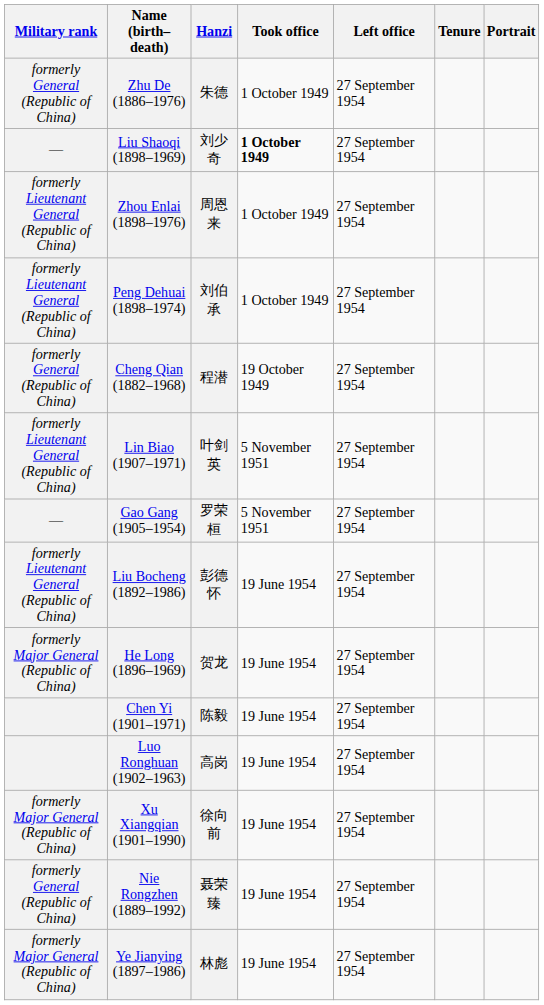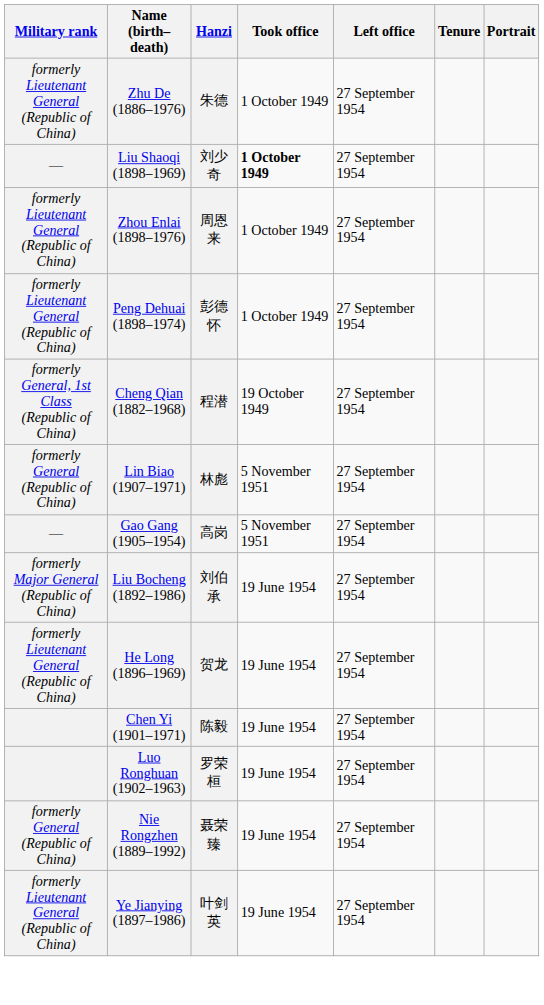Zhu De (1886–1976) | Military rank: formerly General (Republic of China) -> formerly Lieutenant General (Republic of China)
Peng Dehuai (1898–1974) | Hanzi: 刘伯承 -> 彭德怀
Cheng Qian (1882–1968) | Military rank: formerly General (Republic of China) -> formerly General, 1st Class (Republic of China)
Lin Biao (1907–1971) | Military rank: formerly Lieutenant General (Republic of China) -> formerly General (Republic of China)
Lin Biao (1907–1971) | Hanzi: 叶剑英 -> 林彪
Gao Gang (1905–1954) | Hanzi: 罗荣桓 -> 高岗
Liu Bocheng (1892–1986) | Military rank: formerly Lieutenant General (Republic of China) -> formerly Major General (Republic of China)
Liu Bocheng (1892–1986) | Hanzi: 彭德怀 -> 刘伯承
He Long (1896–1969) | Military rank: formerly Major General (Republic of China) -> formerly Lieutenant General (Republic of China)
Luo Ronghuan (1902–1963) | Hanzi: 高岗 -> 罗荣桓
- row: formerly Major General (Republic of China) | Xu Xiangqian (1901–1990) | 徐向前 | 19 June 1954 | 27 September 1954
Ye Jianying (1897–1986) | Military rank: formerly Major General (Republic of China) -> formerly Lieutenant General (Republic of China)
Ye Jianying (1897–1986) | Hanzi: 林彪 -> 叶剑英
